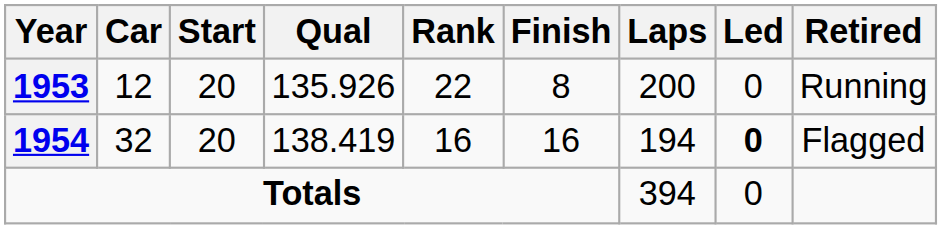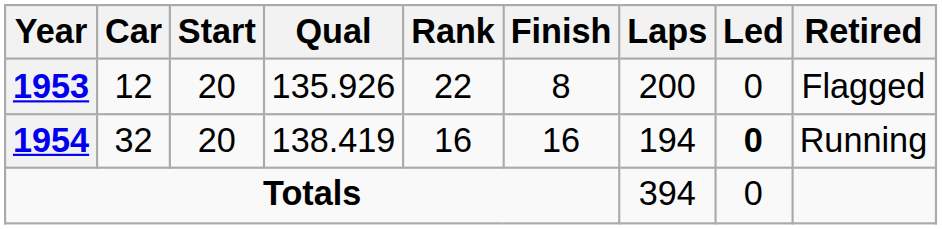1953 | Retired: Running -> Flagged
1954 | Retired: Flagged -> Running
